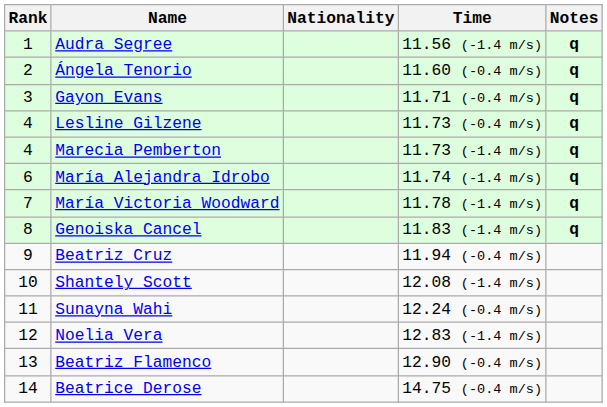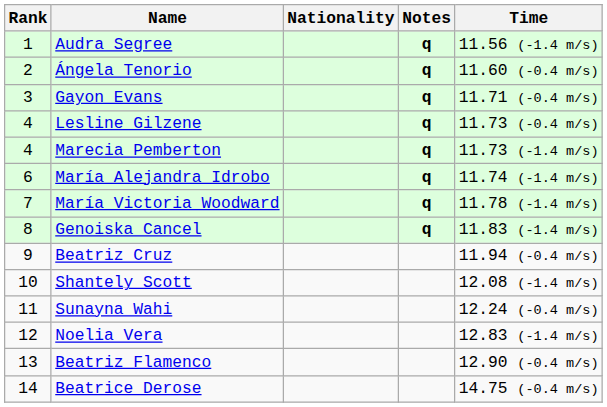columns swapped: Time <-> Notes
